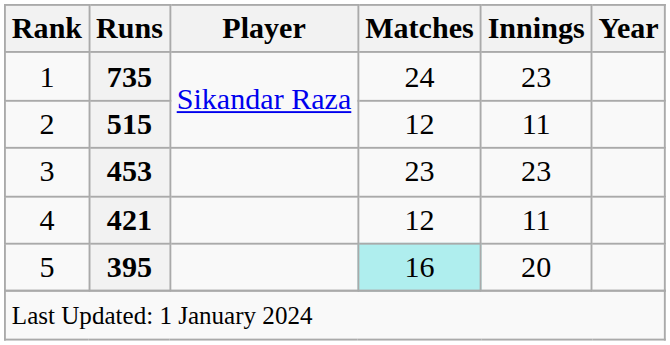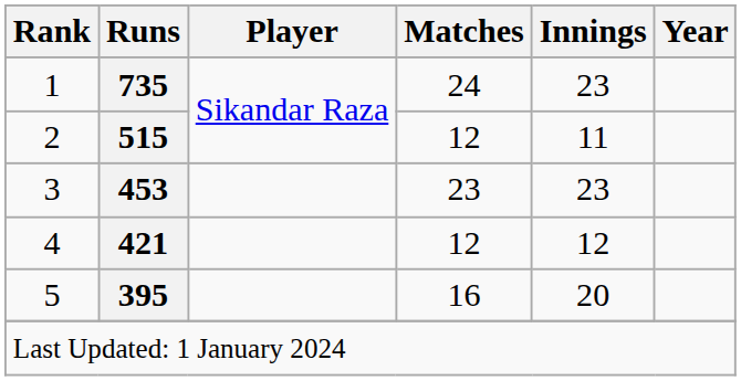4 | Innings: 11 -> 12
5 | Matches: paleturquoise background -> no background
